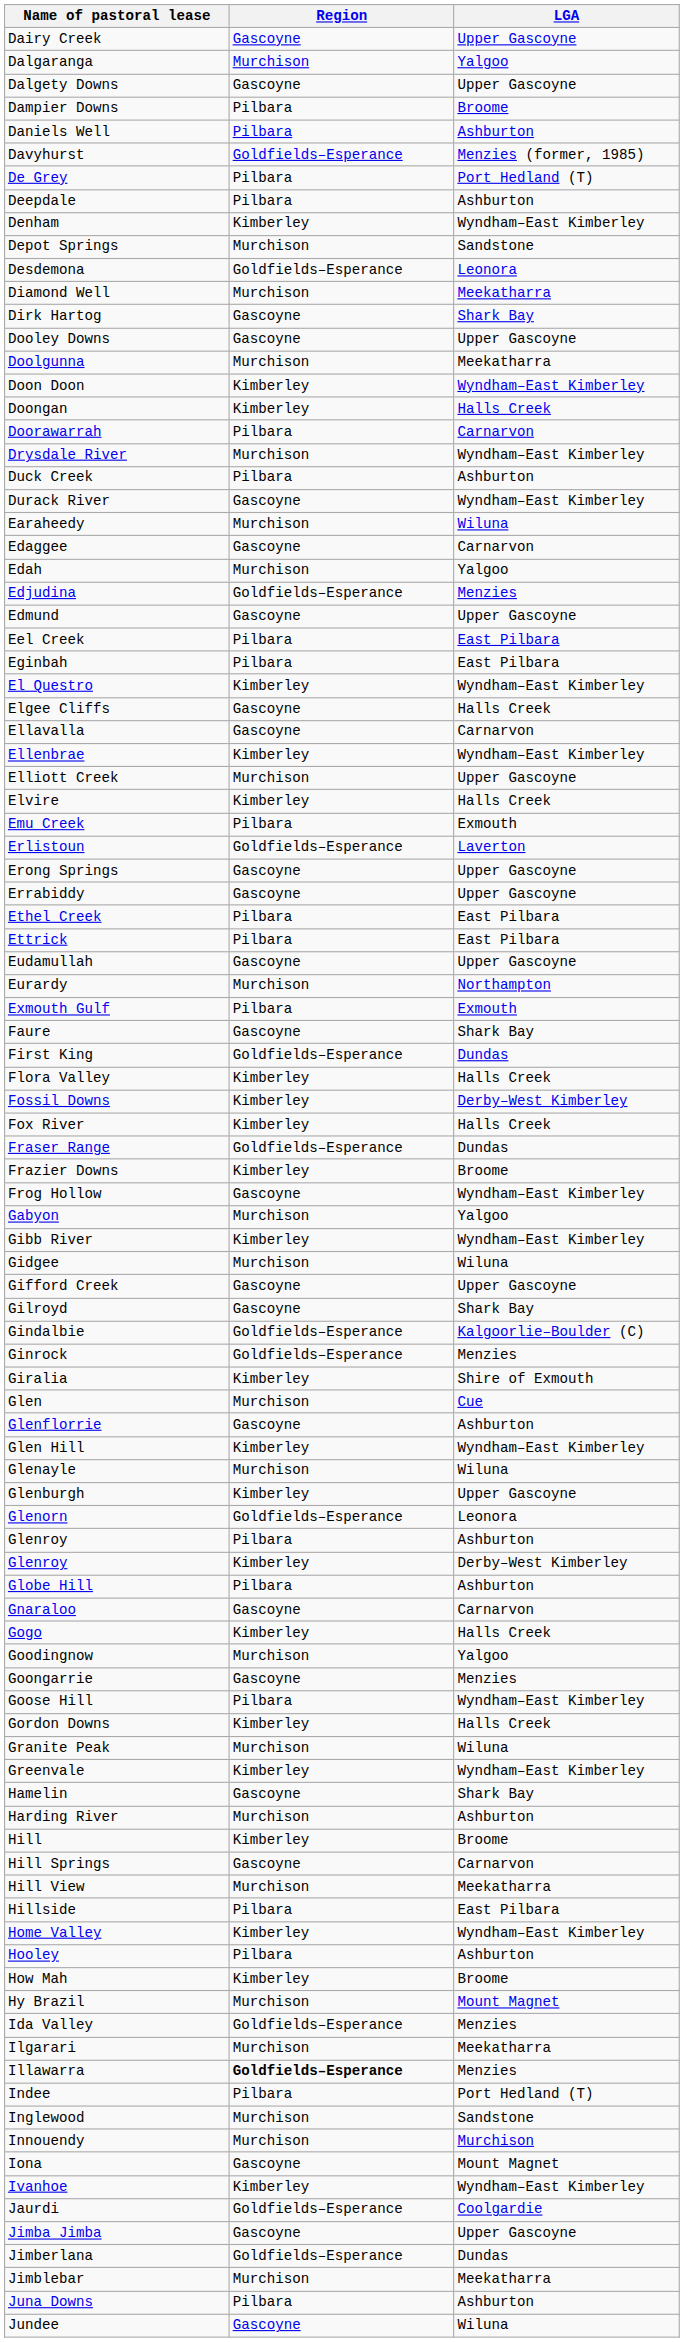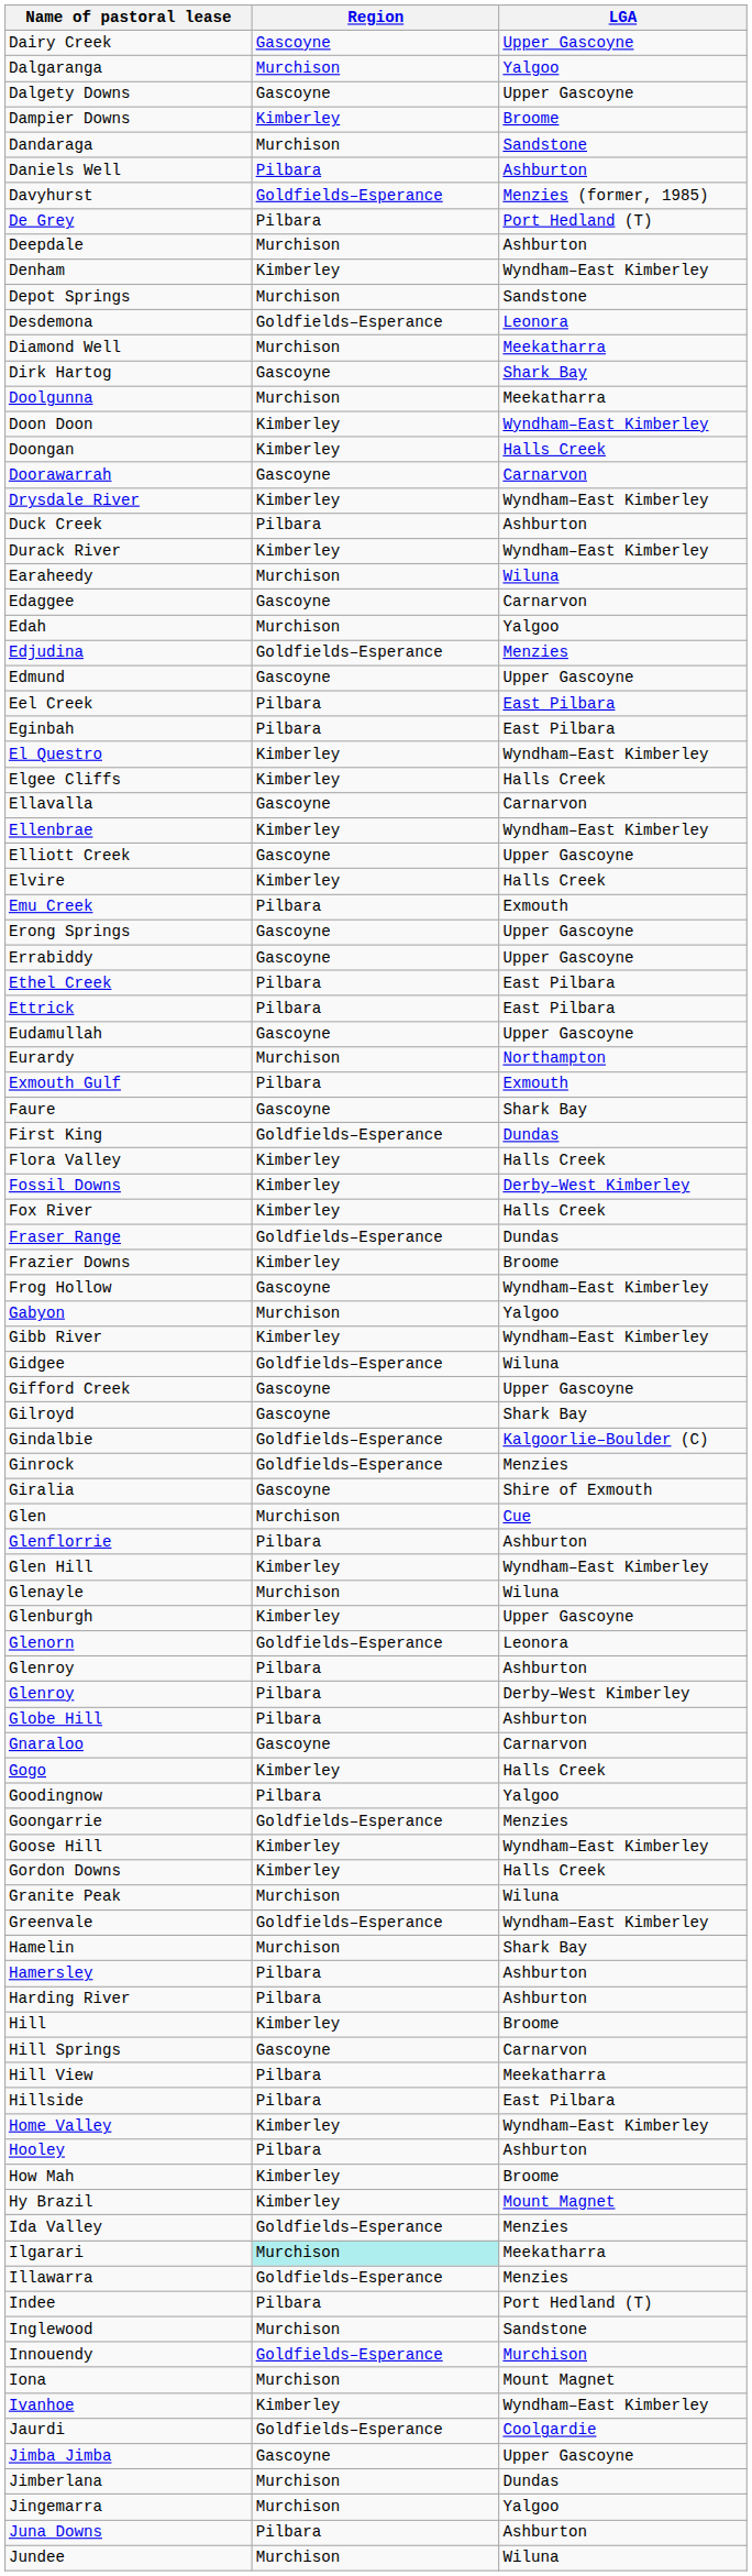Dampier Downs | Region: Pilbara -> Kimberley
+ row: Dandaraga | Murchison | Sandstone
Deepdale | Region: Pilbara -> Murchison
- row: Dooley Downs | Gascoyne | Upper Gascoyne
Doorawarrah | Region: Pilbara -> Gascoyne
Drysdale River | Region: Murchison -> Kimberley
Durack River | Region: Gascoyne -> Kimberley
Elgee Cliffs | Region: Gascoyne -> Kimberley
Elliott Creek | Region: Murchison -> Gascoyne
- row: Erlistoun | Goldfields–Esperance | Laverton
Gidgee | Region: Murchison -> Goldfields–Esperance
Giralia | Region: Kimberley -> Gascoyne
Glenflorrie | Region: Gascoyne -> Pilbara
Glenroy / Derby–West Kimberley | Region: Kimberley -> Pilbara
Goodingnow | Region: Murchison -> Pilbara
Goongarrie | Region: Gascoyne -> Goldfields–Esperance
Goose Hill | Region: Pilbara -> Kimberley
Greenvale | Region: Kimberley -> Goldfields–Esperance
Hamelin | Region: Gascoyne -> Murchison
+ row: Hamersley | Pilbara | Ashburton
Harding River | Region: Murchison -> Pilbara
Hill View | Region: Murchison -> Pilbara
Hy Brazil | Region: Murchison -> Kimberley
Ilgarari | Region: no background -> paleturquoise background
Illawarra | Region: bold -> normal
Innouendy | Region: Murchison -> Goldfields–Esperance
Iona | Region: Gascoyne -> Murchison
Jimberlana | Region: Goldfields–Esperance -> Murchison
- row: Jimblebar | Murchison | Meekatharra
+ row: Jingemarra | Murchison | Yalgoo
Jundee | Region: Gascoyne -> Murchison
